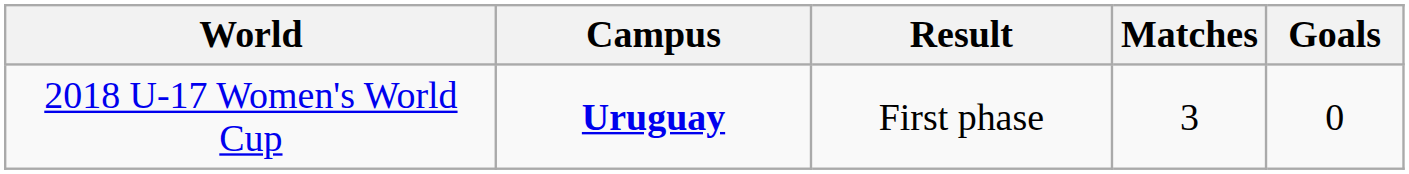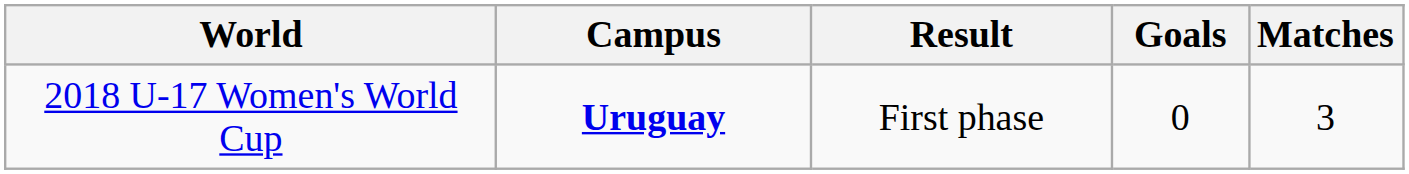columns swapped: Matches <-> Goals
